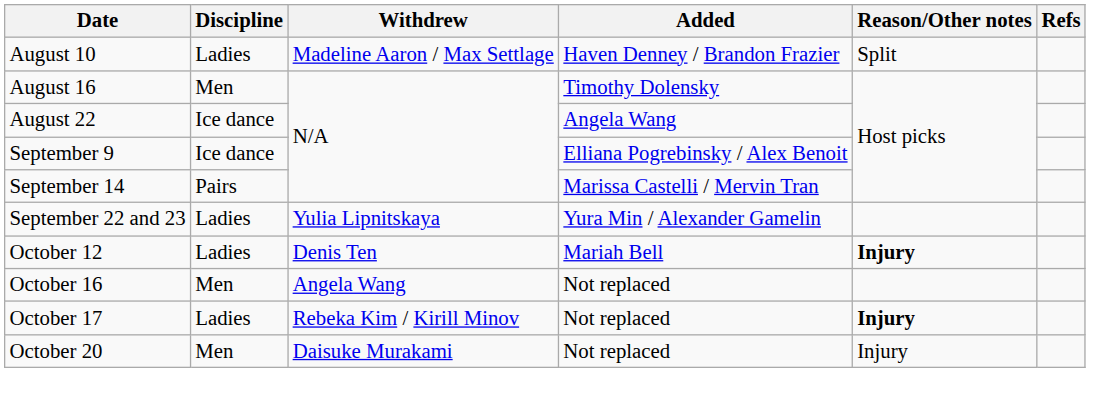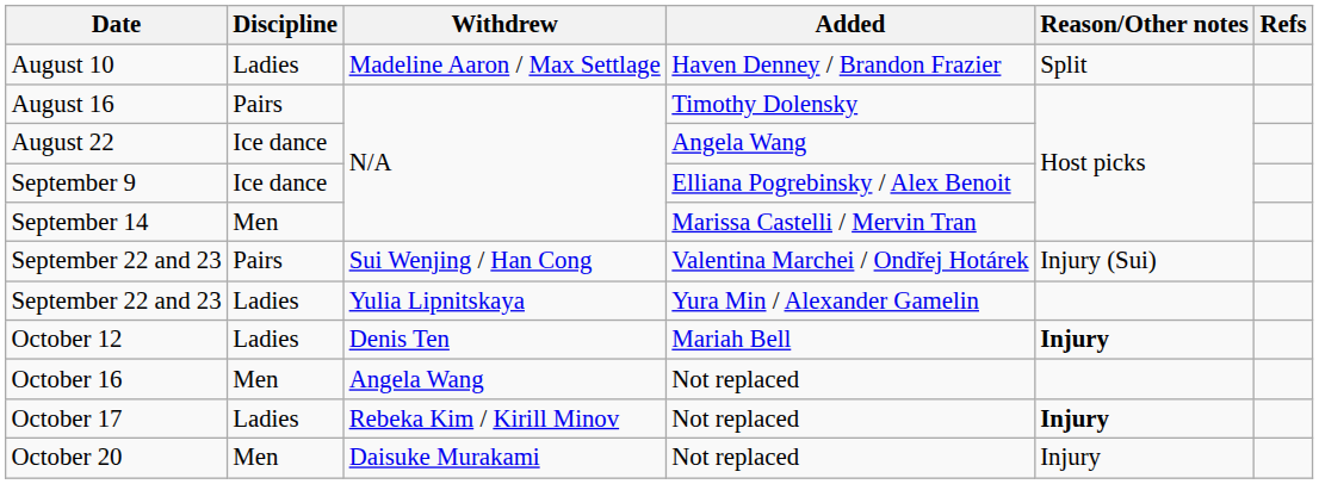August 16 | Discipline: Men -> Pairs
September 14 | Discipline: Pairs -> Men
+ row: September 22 and 23 | Pairs | Sui Wenjing / Han Cong | Valentina Marchei / Ondřej Hotárek | Injury (Sui)
